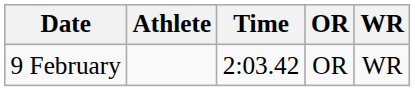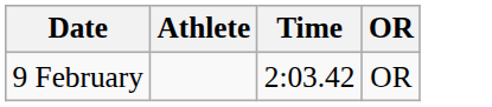- column: WR | WR
